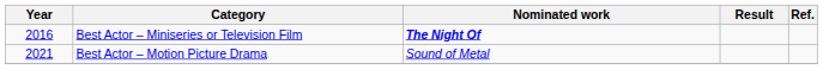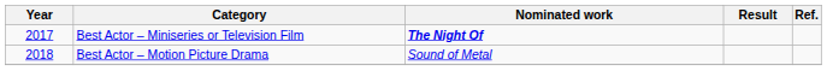Best Actor – Miniseries or Television Film | Year: 2016 -> 2017
Best Actor – Motion Picture Drama | Year: 2021 -> 2018
